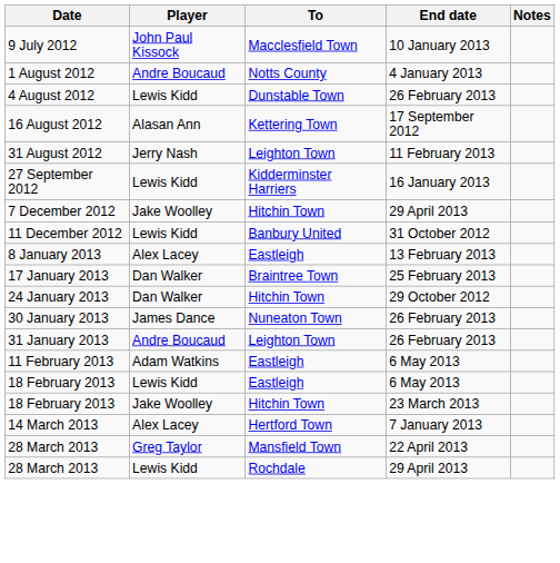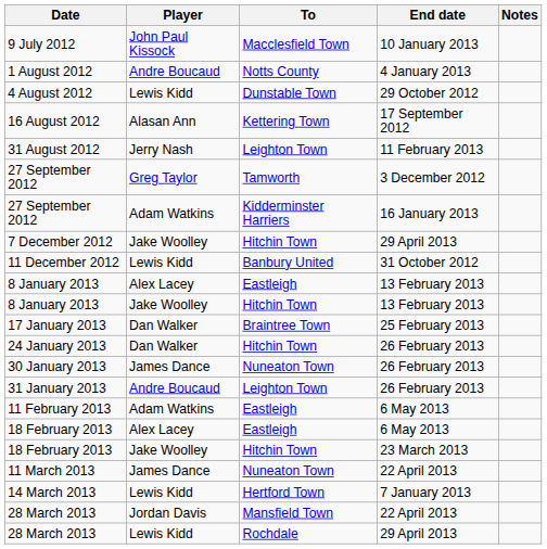4 August 2012 | End date: 26 February 2013 -> 29 October 2012
+ row: 27 September 2012 | Greg Taylor | Tamworth | 3 December 2012
27 September 2012 / Kidderminster Harriers | Player: Lewis Kidd -> Adam Watkins
+ row: 8 January 2013 | Jake Woolley | Hitchin Town | 13 February 2013
24 January 2013 | End date: 29 October 2012 -> 26 February 2013
18 February 2013 / Eastleigh | Player: Lewis Kidd -> Alex Lacey
+ row: 11 March 2013 | James Dance | Nuneaton Town | 22 April 2013
14 March 2013 | Player: Alex Lacey -> Lewis Kidd
28 March 2013 / Mansfield Town | Player: Greg Taylor -> Jordan Davis
